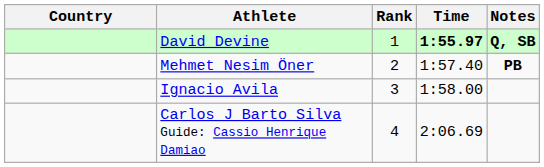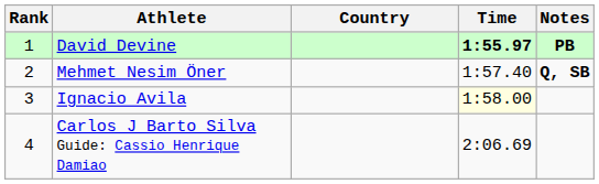columns swapped: Rank <-> Country
David Devine | Notes: Q, SB -> PB
Mehmet Nesim Öner | Notes: PB -> Q, SB
Ignacio Avila | Time: no background -> lightyellow background
